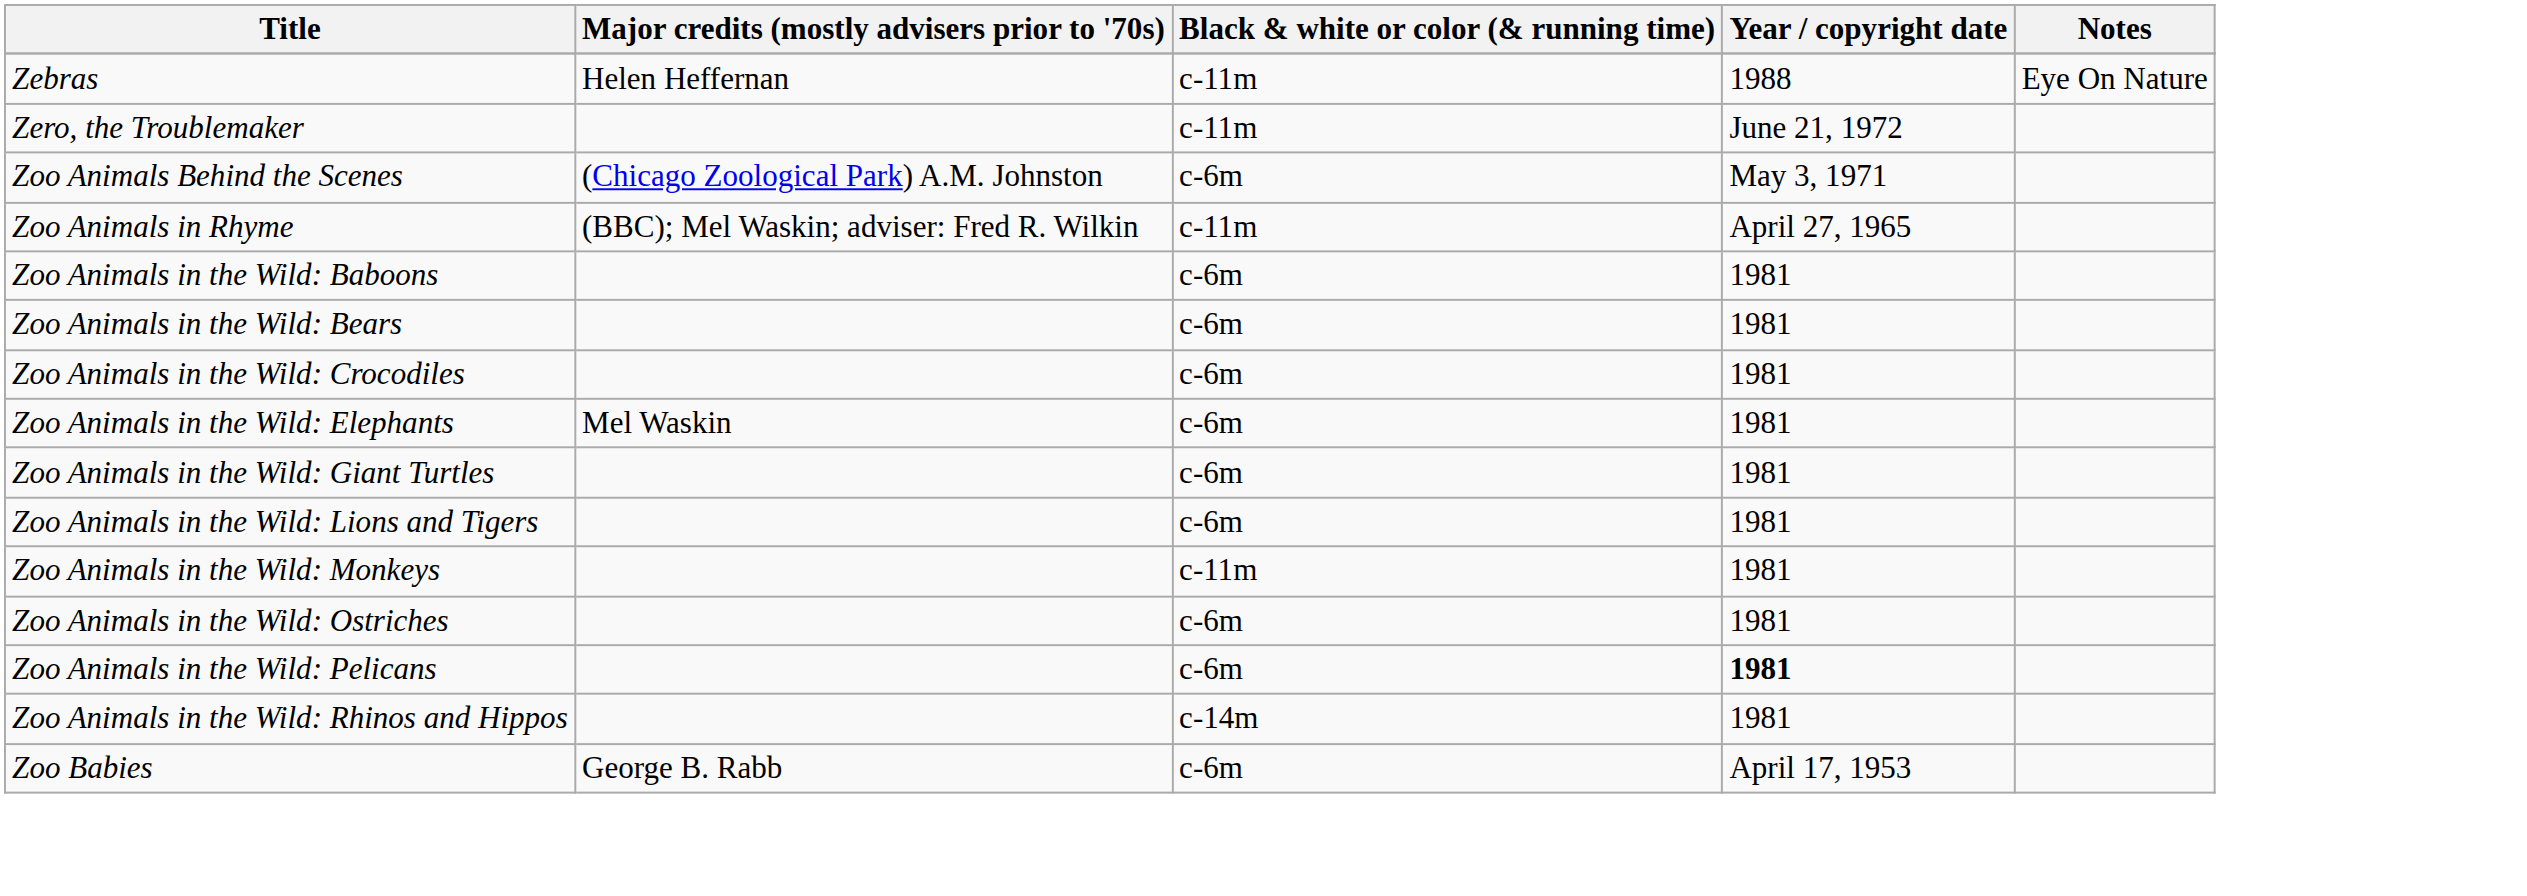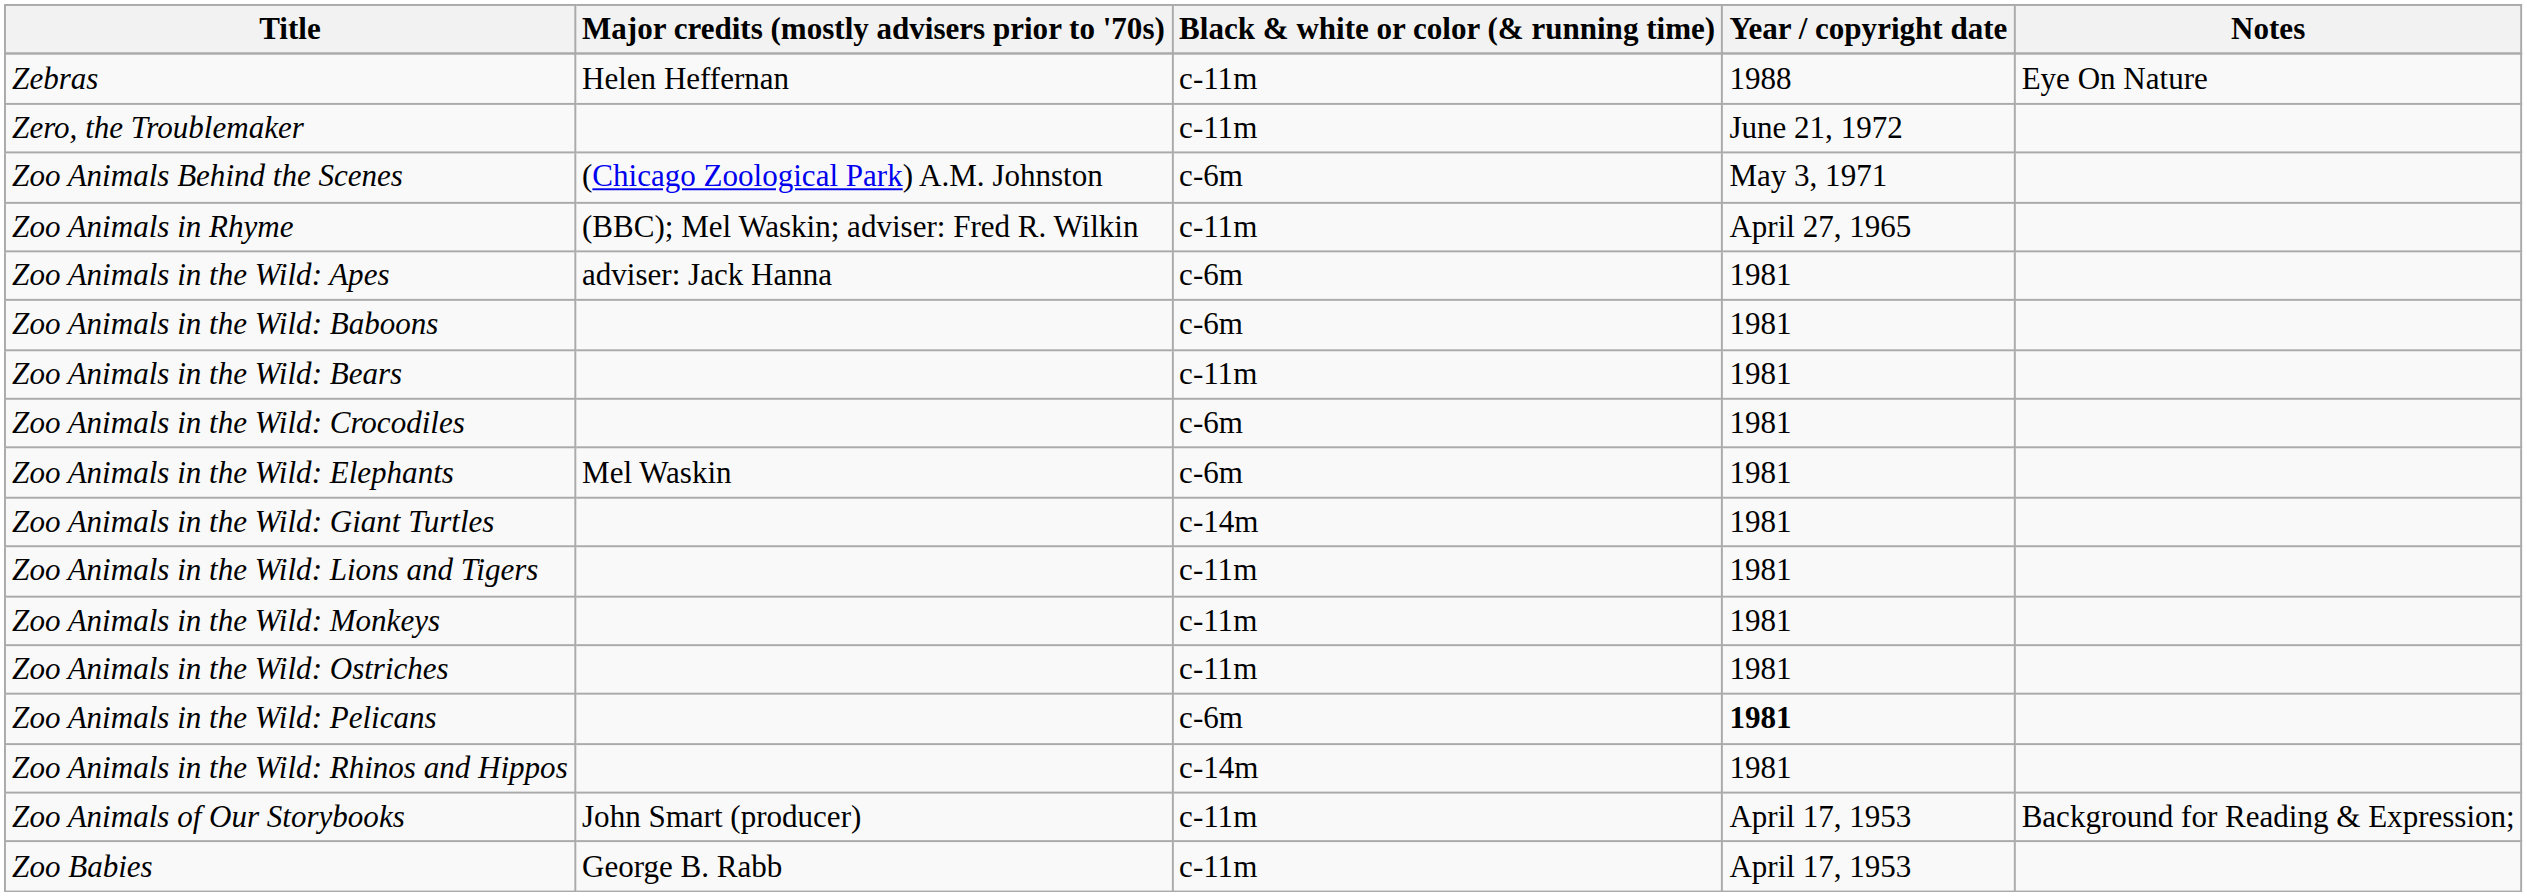+ row: Zoo Animals in the Wild: Apes | adviser: Jack Hanna | c-6m | 1981
Zoo Animals in the Wild: Bears | Black & white or color (& running time): c-6m -> c-11m
Zoo Animals in the Wild: Giant Turtles | Black & white or color (& running time): c-6m -> c-14m
Zoo Animals in the Wild: Lions and Tigers | Black & white or color (& running time): c-6m -> c-11m
Zoo Animals in the Wild: Ostriches | Black & white or color (& running time): c-6m -> c-11m
+ row: Zoo Animals of Our Storybooks | John Smart (producer) | c-11m | April 17, 1953 | Background for Reading & Expression;
Zoo Babies | Black & white or color (& running time): c-6m -> c-11m
